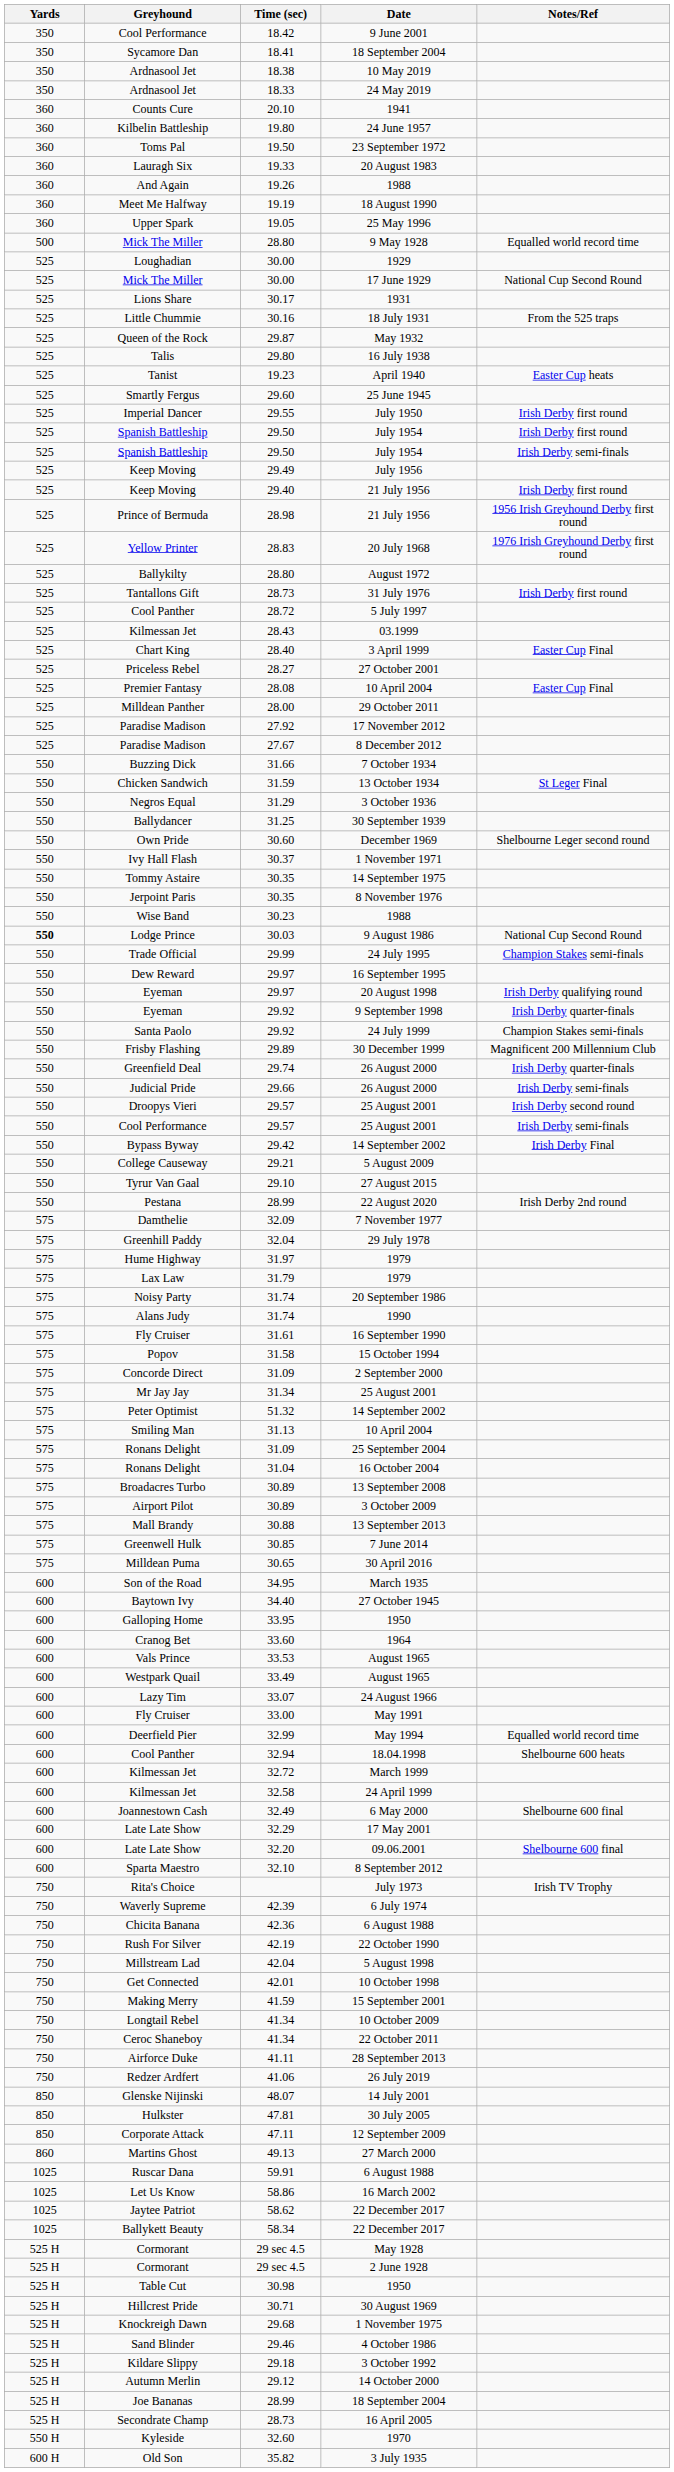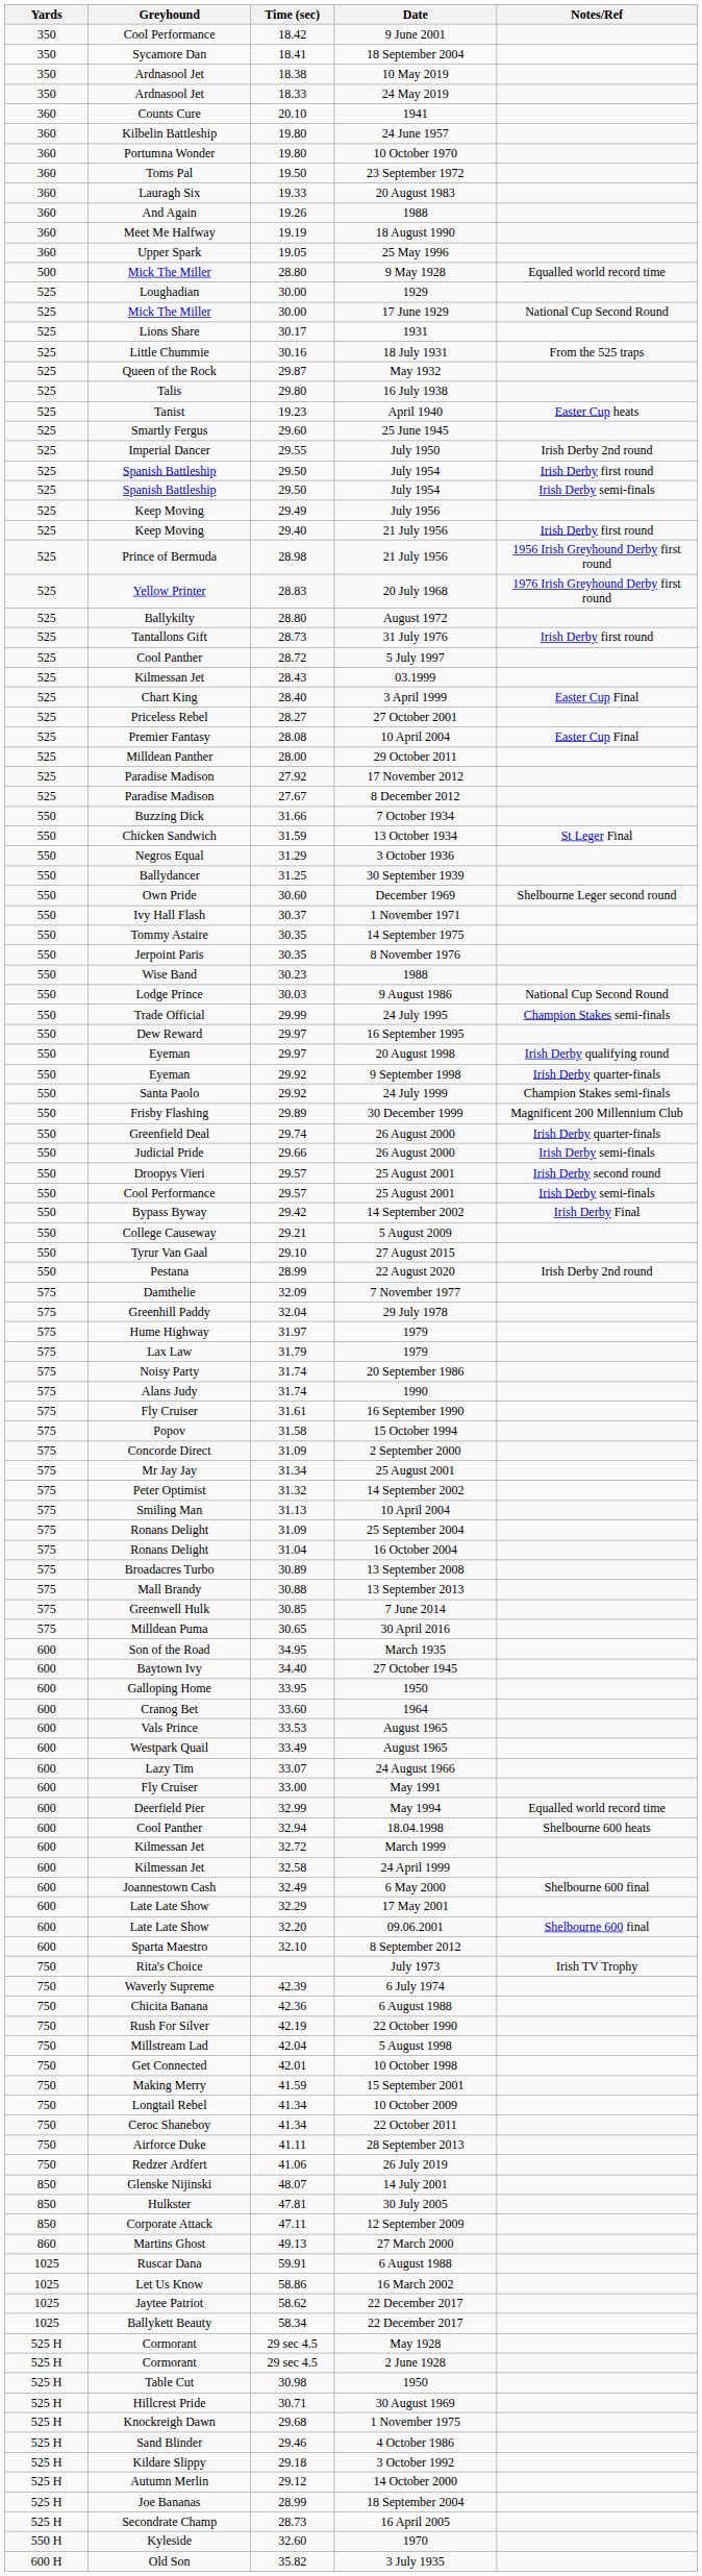+ row: 360 | Portumna Wonder | 19.80 | 10 October 1970
Imperial Dancer | Notes/Ref: Irish Derby first round -> Irish Derby 2nd round
Lodge Prince | Yards: bold -> normal
Peter Optimist | Time (sec): 51.32 -> 31.32
- row: 575 | Airport Pilot | 30.89 | 3 October 2009
